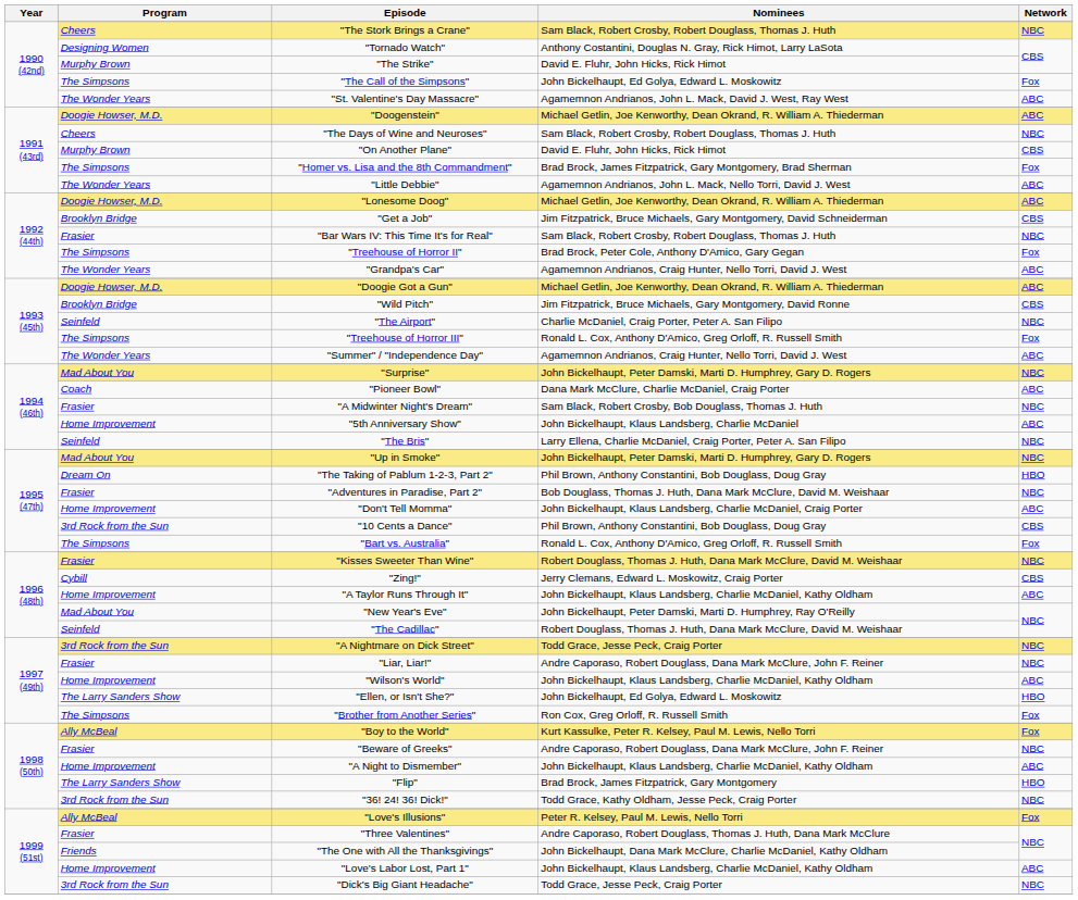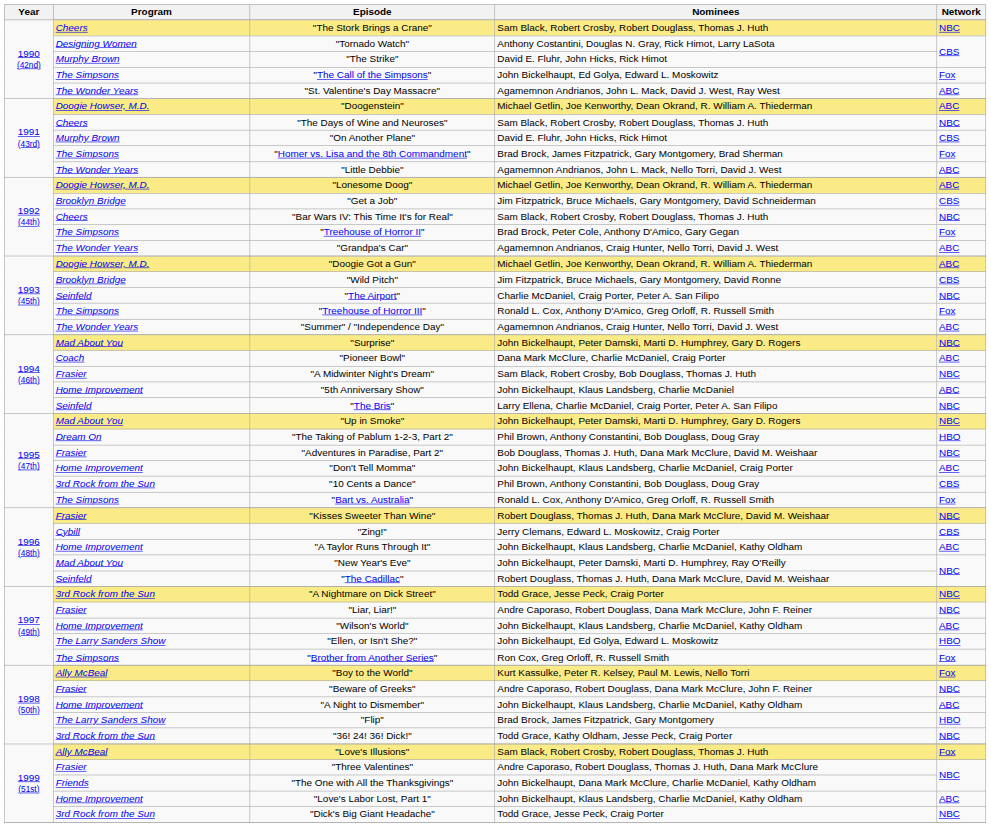"Bar Wars IV: This Time It's for Real" | Program: Frasier -> Cheers
"Love's Illusions" | Nominees: Peter R. Kelsey, Paul M. Lewis, Nello Torri -> Sam Black, Robert Crosby, Robert Douglass, Thomas J. Huth
